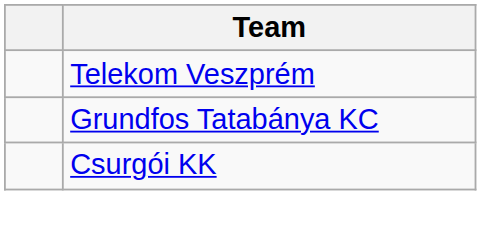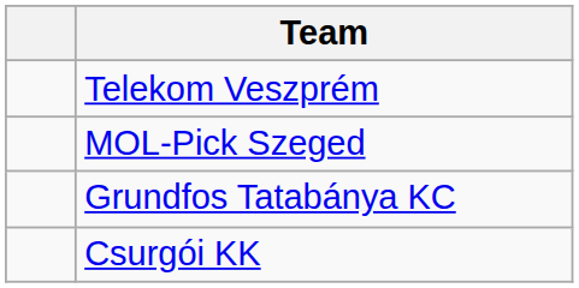+ row: MOL-Pick Szeged
